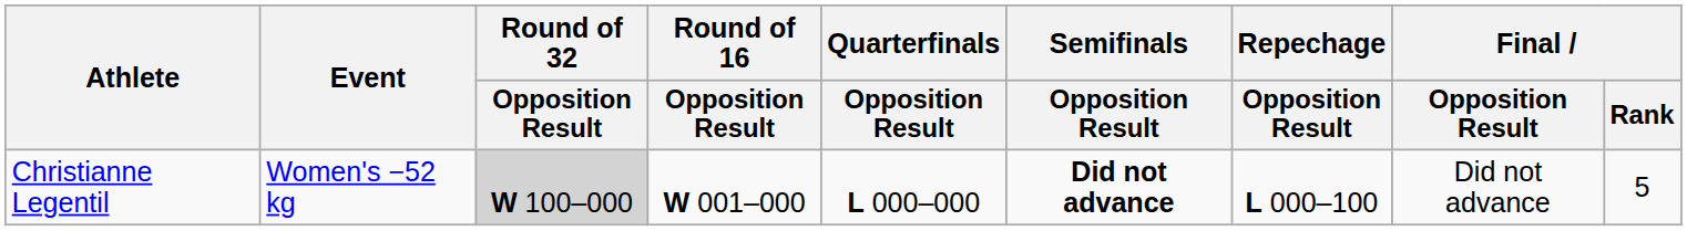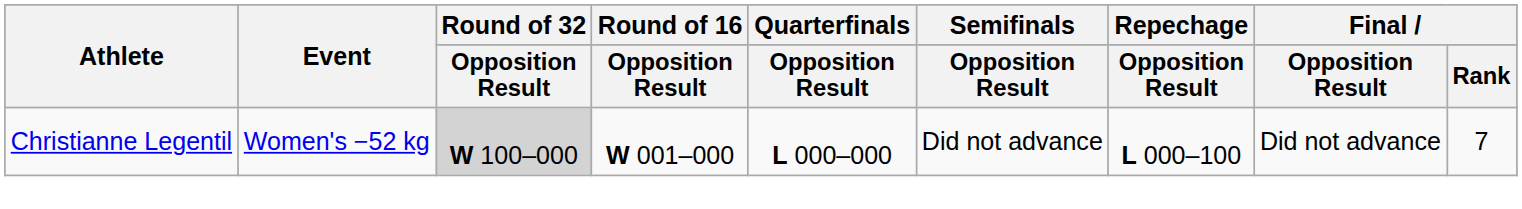Christianne Legentil | Semifinals / Opposition Result: bold -> normal
Christianne Legentil | Final / Rank: 5 -> 7
